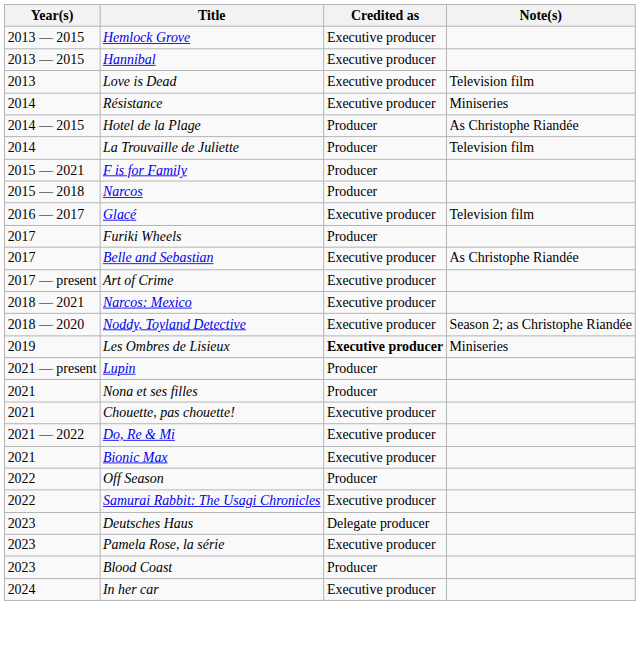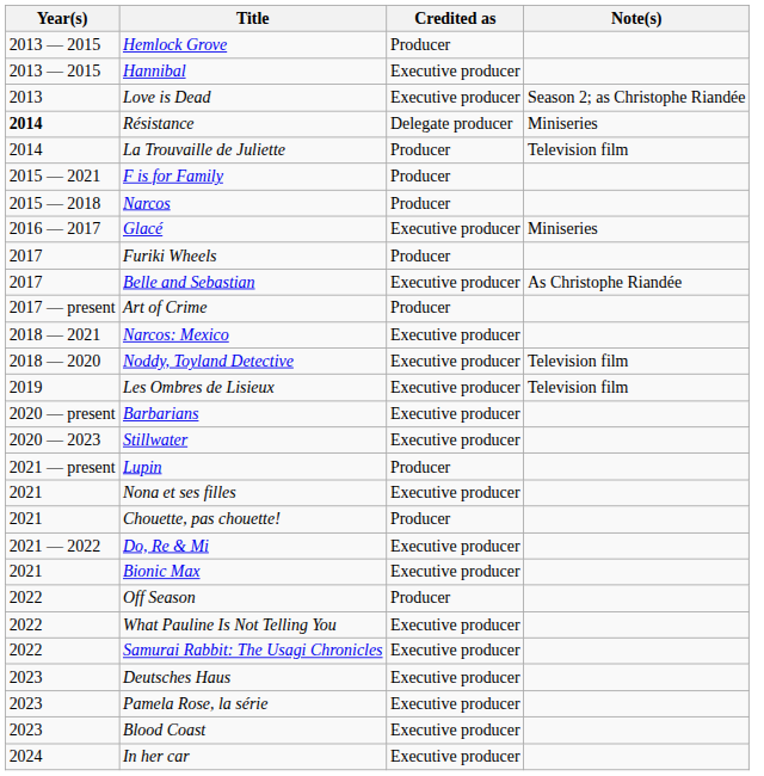Hemlock Grove | Credited as: Executive producer -> Producer
Love is Dead | Note(s): Television film -> Season 2; as Christophe Riandée
Résistance | Year(s): normal -> bold
Résistance | Credited as: Executive producer -> Delegate producer
- row: 2014 — 2015 | Hotel de la Plage | Producer | As Christophe Riandée
Glacé | Note(s): Television film -> Miniseries
Art of Crime | Credited as: Executive producer -> Producer
Noddy, Toyland Detective | Note(s): Season 2; as Christophe Riandée -> Television film
Les Ombres de Lisieux | Credited as: bold -> normal
Les Ombres de Lisieux | Note(s): Miniseries -> Television film
+ row: 2020 — present | Barbarians | Executive producer
+ row: 2020 — 2023 | Stillwater | Executive producer
Nona et ses filles | Credited as: Producer -> Executive producer
Chouette, pas chouette! | Credited as: Executive producer -> Producer
+ row: 2022 | What Pauline Is Not Telling You | Executive producer
Deutsches Haus | Credited as: Delegate producer -> Executive producer
Blood Coast | Credited as: Producer -> Executive producer
